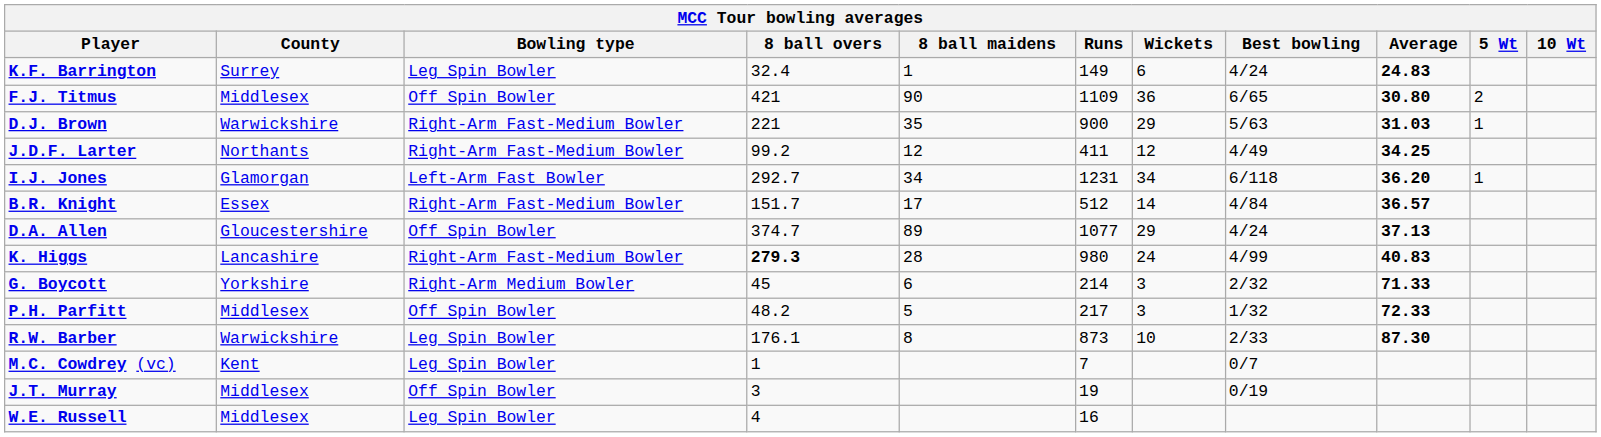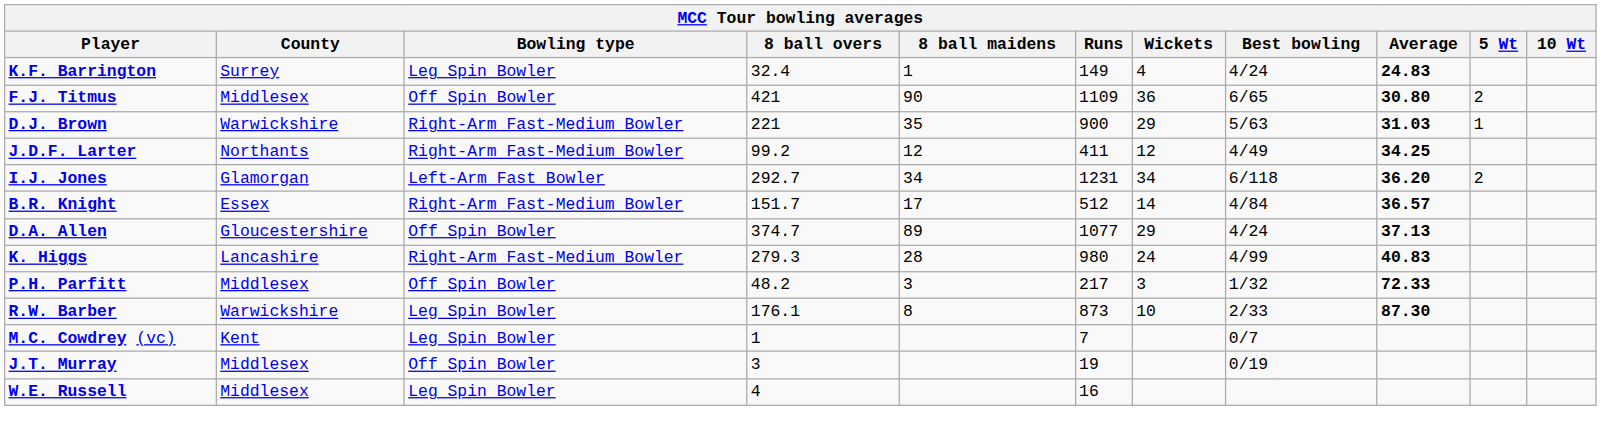K.F. Barrington | Wickets: 6 -> 4
I.J. Jones | 5 Wt: 1 -> 2
K. Higgs | 8 ball overs: bold -> normal
- row: G. Boycott | Yorkshire | Right-Arm Medium Bowler | 45 | 6 | 214 | 3 | 2/32 | 71.33
P.H. Parfitt | 8 ball maidens: 5 -> 3
